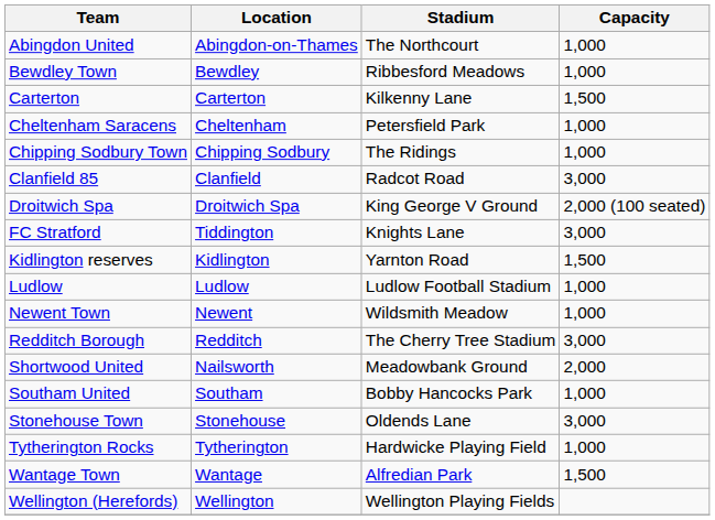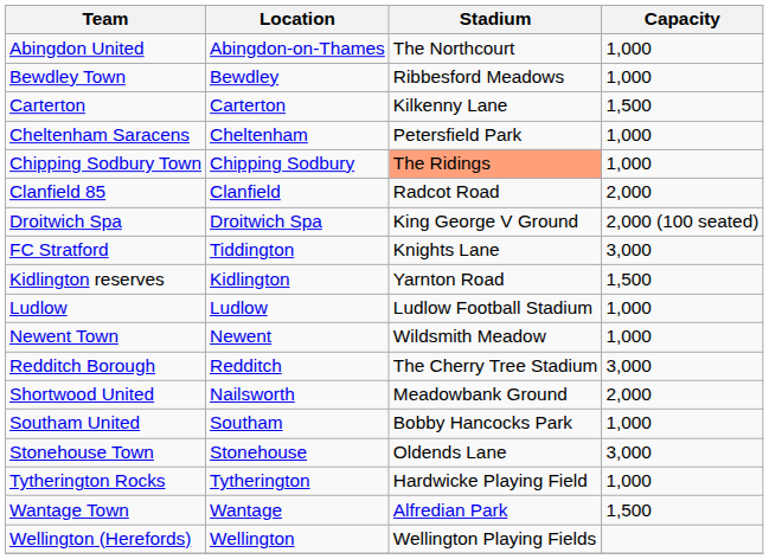Chipping Sodbury Town | Stadium: no background -> lightsalmon background
Clanfield 85 | Capacity: 3,000 -> 2,000
